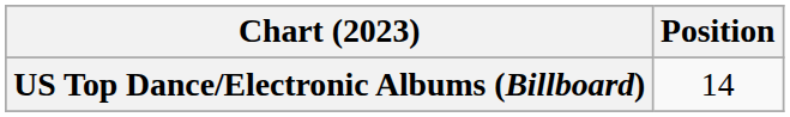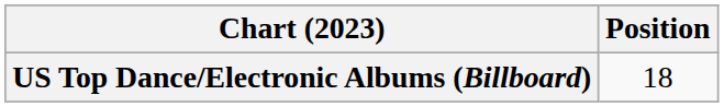US Top Dance/Electronic Albums (Billboard) | Position: 14 -> 18
